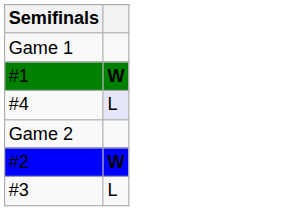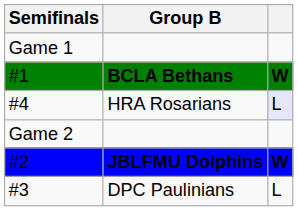+ column: Group B | BCLA Bethans | HRA Rosarians | JBLFMU Dolphins | DPC Paulinians
